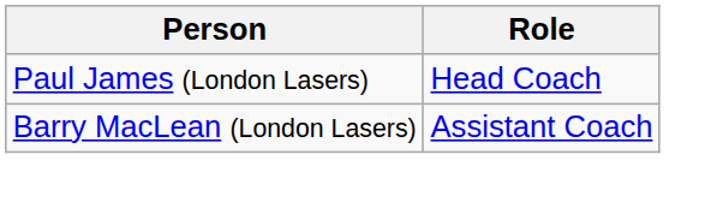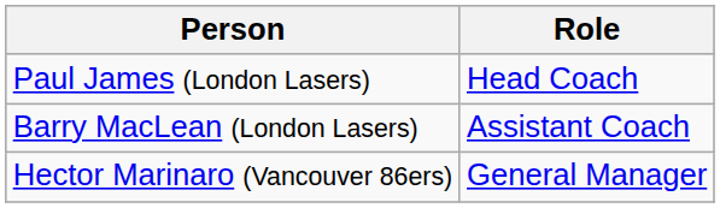+ row: Hector Marinaro (Vancouver 86ers) | General Manager
